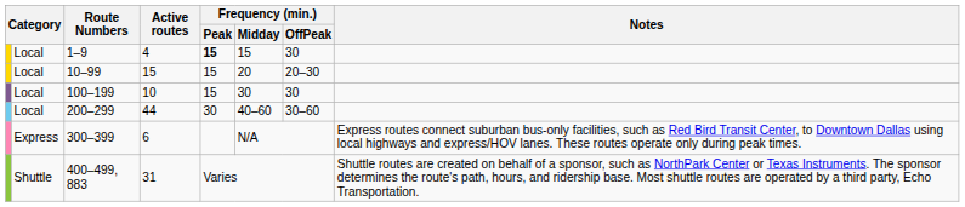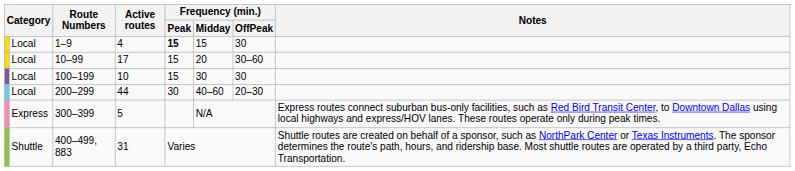10–99 | Active routes: 15 -> 17
10–99 | Frequency (min.) / OffPeak: 20–30 -> 30–60
200–299 | Frequency (min.) / OffPeak: 30–60 -> 20–30
300–399 | Active routes: 6 -> 5
